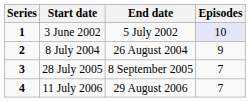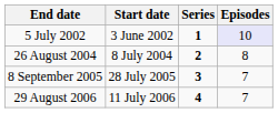columns swapped: Series <-> End date
8 July 2004 | Episodes: 9 -> 8
